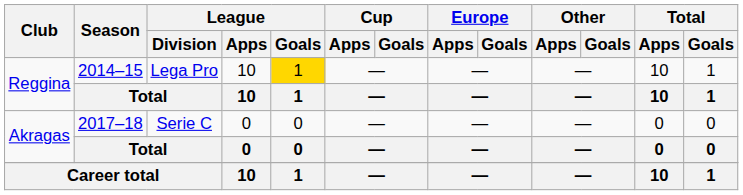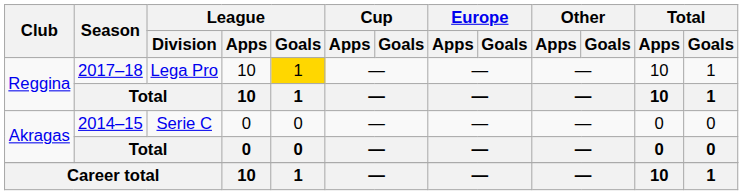Reggina / Lega Pro | Season: 2014–15 -> 2017–18
Akragas / Serie C | Season: 2017–18 -> 2014–15
